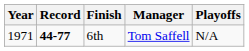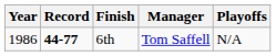6th | Year: 1971 -> 1986
